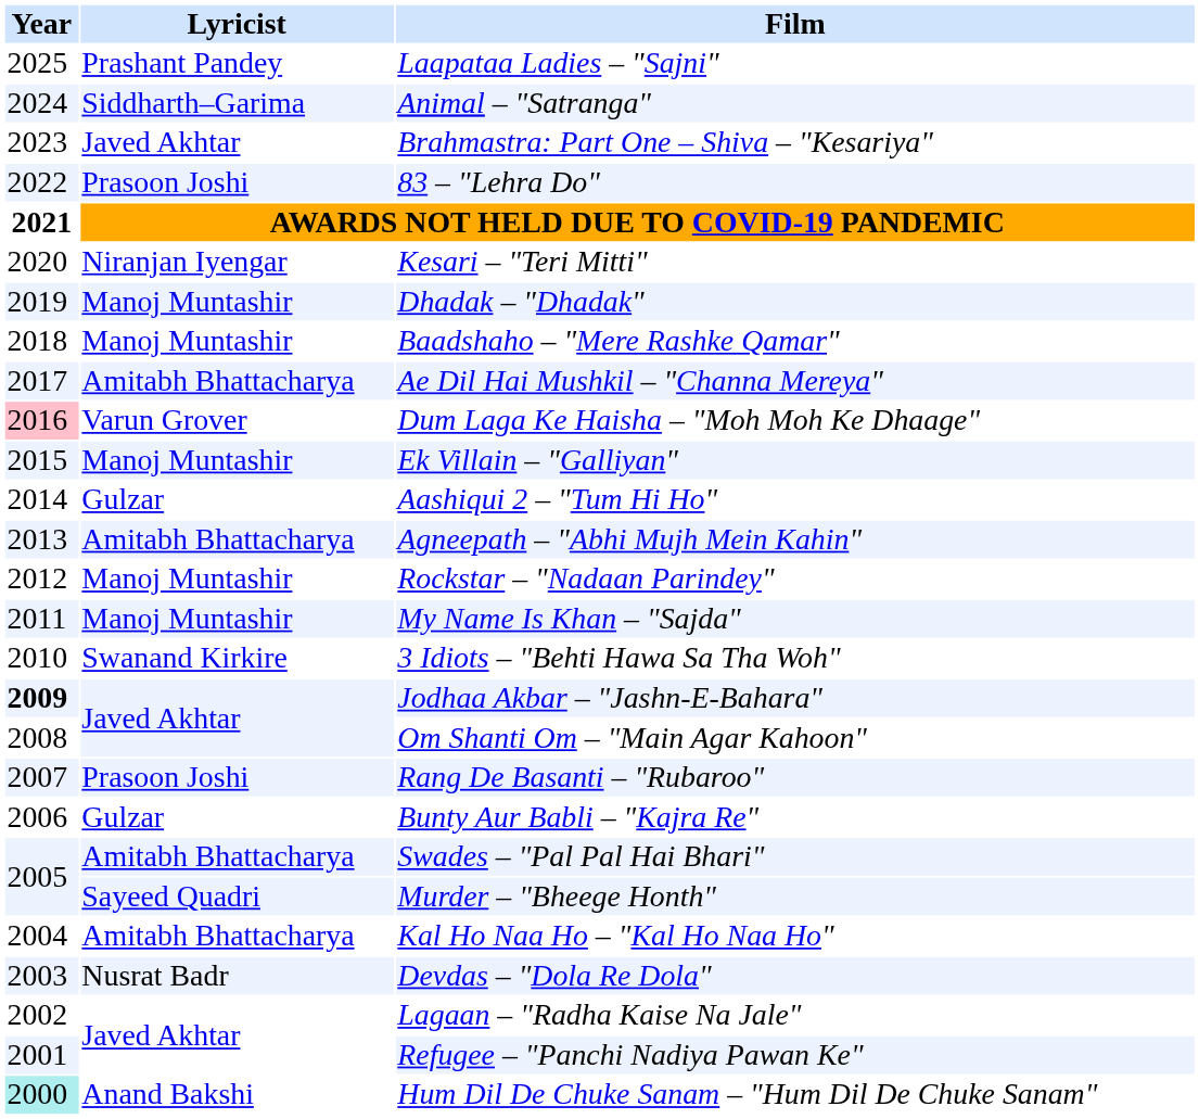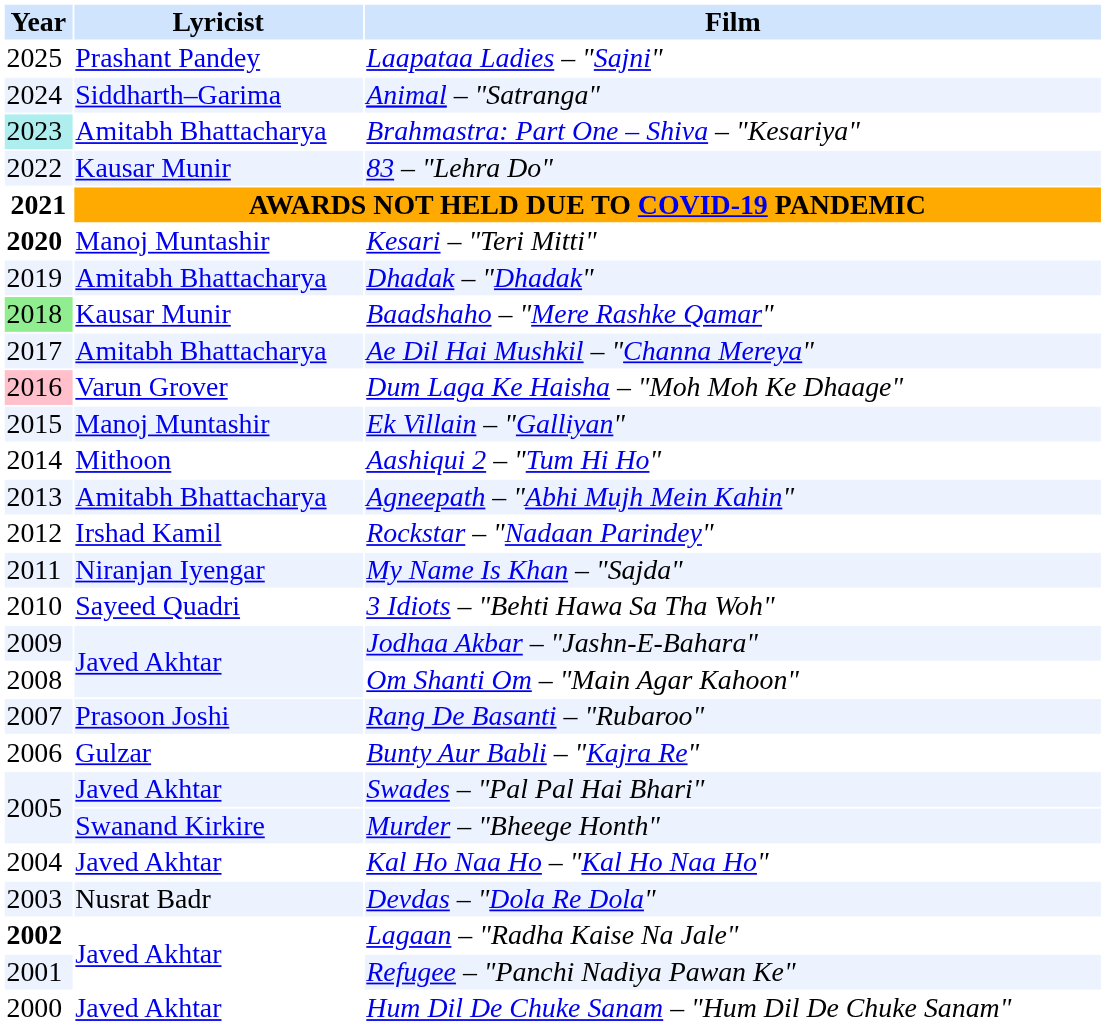Brahmastra: Part One – Shiva – "Kesariya" | Year: no background -> paleturquoise background
Brahmastra: Part One – Shiva – "Kesariya" | Lyricist: Javed Akhtar -> Amitabh Bhattacharya
83 – "Lehra Do" | Lyricist: Prasoon Joshi -> Kausar Munir
Kesari – "Teri Mitti" | Year: normal -> bold
Kesari – "Teri Mitti" | Lyricist: Niranjan Iyengar -> Manoj Muntashir
Dhadak – "Dhadak" | Lyricist: Manoj Muntashir -> Amitabh Bhattacharya
Baadshaho – "Mere Rashke Qamar" | Year: no background -> lightgreen background
Baadshaho – "Mere Rashke Qamar" | Lyricist: Manoj Muntashir -> Kausar Munir
Aashiqui 2 – "Tum Hi Ho" | Lyricist: Gulzar -> Mithoon
Rockstar – "Nadaan Parindey" | Lyricist: Manoj Muntashir -> Irshad Kamil
My Name Is Khan – "Sajda" | Lyricist: Manoj Muntashir -> Niranjan Iyengar
3 Idiots – "Behti Hawa Sa Tha Woh" | Lyricist: Swanand Kirkire -> Sayeed Quadri
Jodhaa Akbar – "Jashn-E-Bahara" | Year: bold -> normal
Swades – "Pal Pal Hai Bhari" | Lyricist: Amitabh Bhattacharya -> Javed Akhtar
Murder – "Bheege Honth" | Lyricist: Sayeed Quadri -> Swanand Kirkire
Kal Ho Naa Ho – "Kal Ho Naa Ho" | Lyricist: Amitabh Bhattacharya -> Javed Akhtar
Lagaan – "Radha Kaise Na Jale" | Year: normal -> bold
Hum Dil De Chuke Sanam – "Hum Dil De Chuke Sanam" | Year: paleturquoise background -> no background
Hum Dil De Chuke Sanam – "Hum Dil De Chuke Sanam" | Lyricist: Anand Bakshi -> Javed Akhtar
